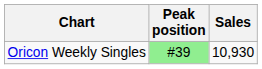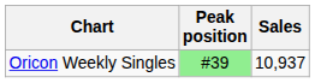Oricon Weekly Singles | Sales: 10,930 -> 10,937
